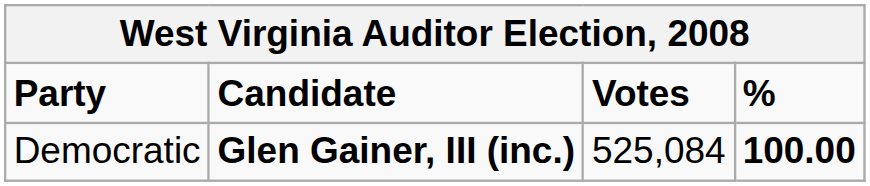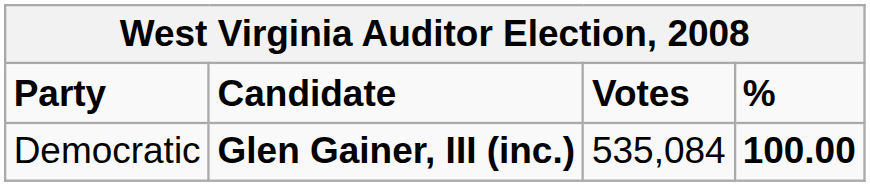Democratic | Votes: 525,084 -> 535,084
